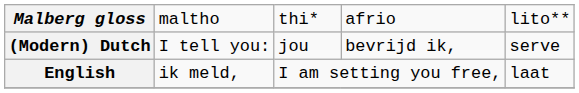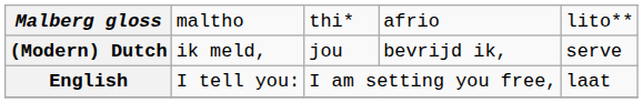(Modern) Dutch | column 2: I tell you: -> ik meld,
English | column 2: ik meld, -> I tell you:
